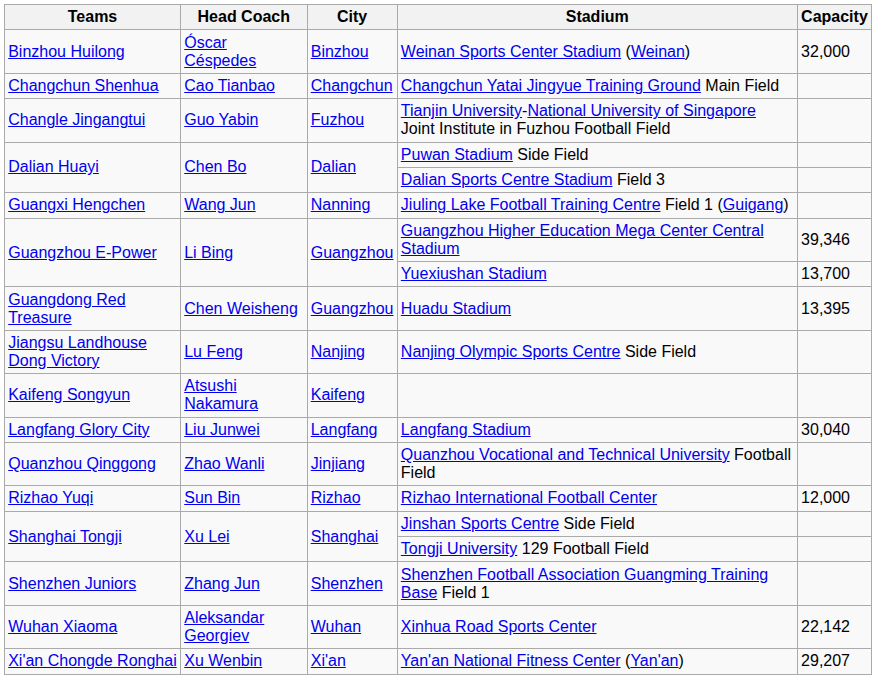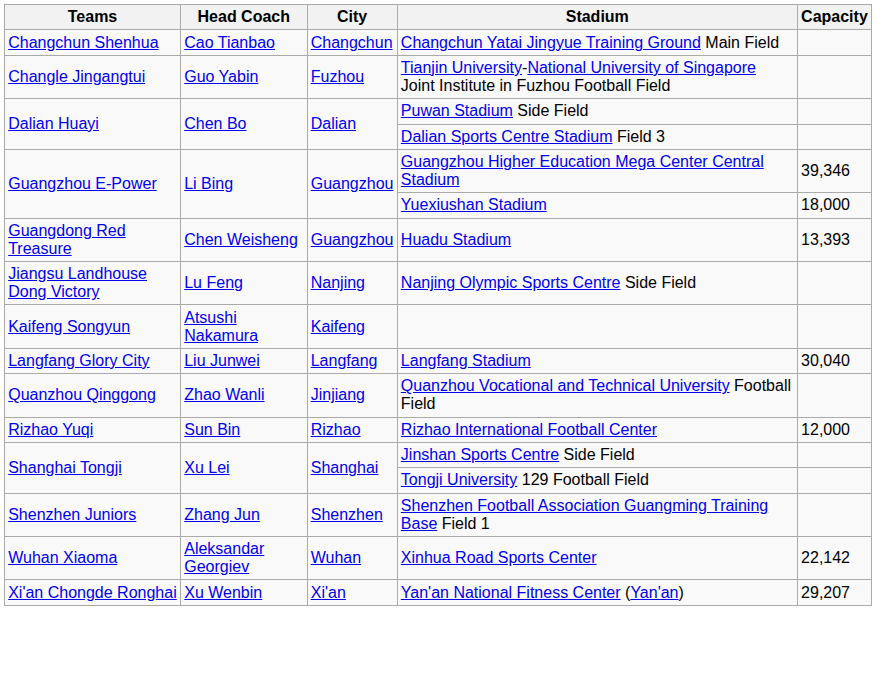- row: Binzhou Huilong | Óscar Céspedes | Binzhou | Weinan Sports Center Stadium (Weinan) | 32,000
- row: Guangxi Hengchen | Wang Jun | Nanning | Jiuling Lake Football Training Centre Field 1 (Guigang)
Yuexiushan Stadium | Capacity: 13,700 -> 18,000
Huadu Stadium | Capacity: 13,395 -> 13,393
